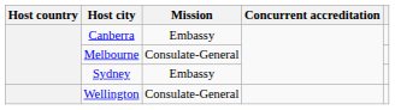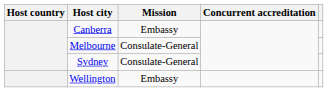Sydney | Mission: Embassy -> Consulate-General
Wellington | Mission: Consulate-General -> Embassy
